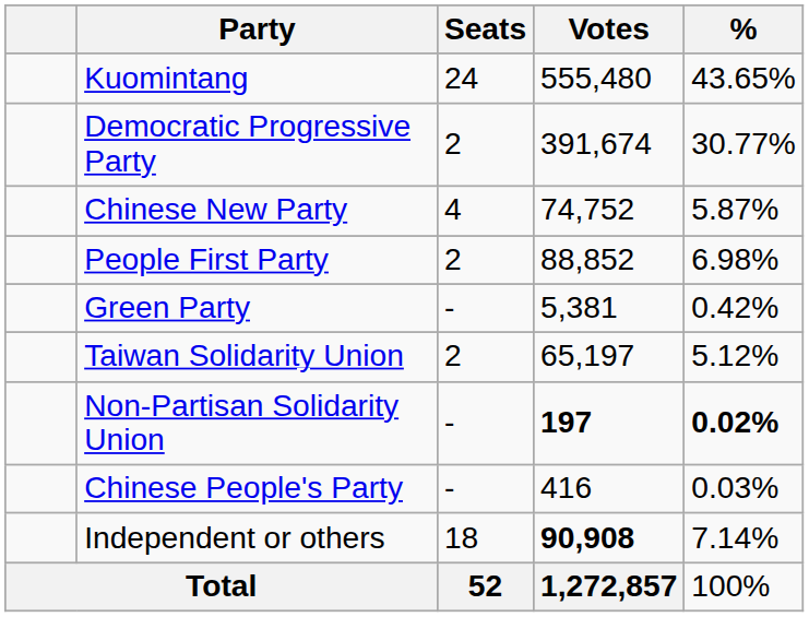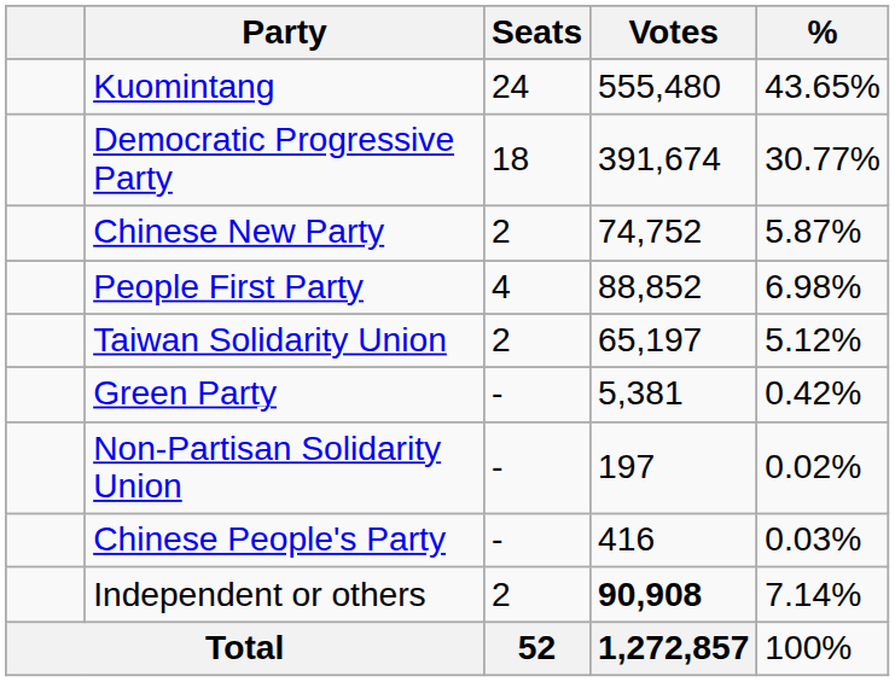Democratic Progressive Party | Seats: 2 -> 18
Chinese New Party | Seats: 4 -> 2
People First Party | Seats: 2 -> 4
rows swapped: Taiwan Solidarity Union <-> Green Party
Non-Partisan Solidarity Union | Votes: bold -> normal
Non-Partisan Solidarity Union | %: bold -> normal
Independent or others | Seats: 18 -> 2
